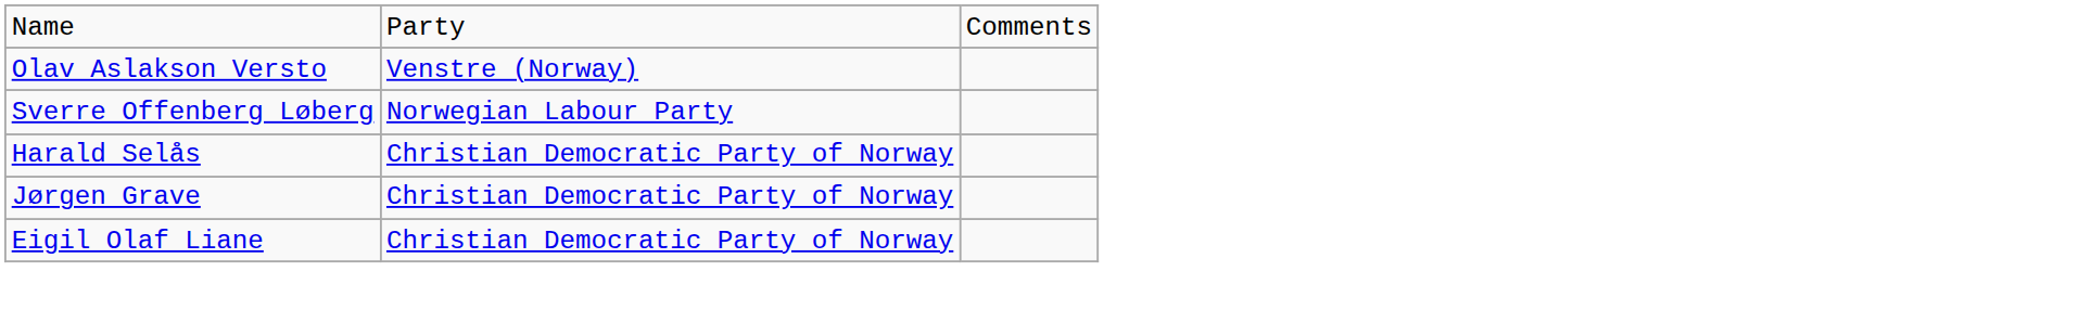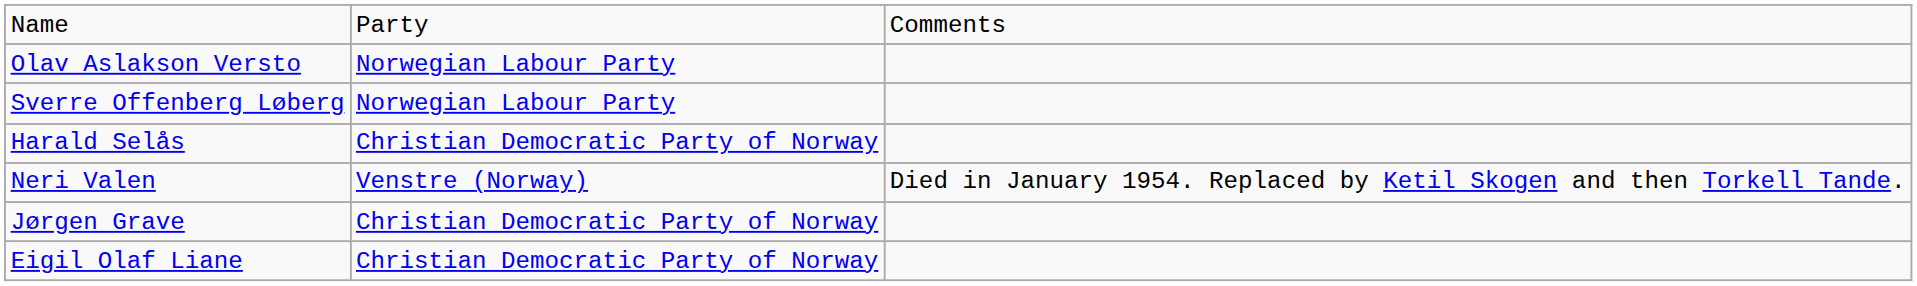Olav Aslakson Versto | column 2: Venstre (Norway) -> Norwegian Labour Party
+ row: Neri Valen | Venstre (Norway) | Died in January 1954. Replaced by Ketil Skogen and then Torkell Tande.
